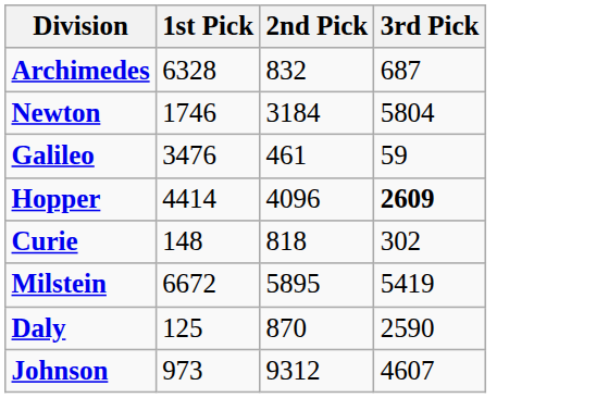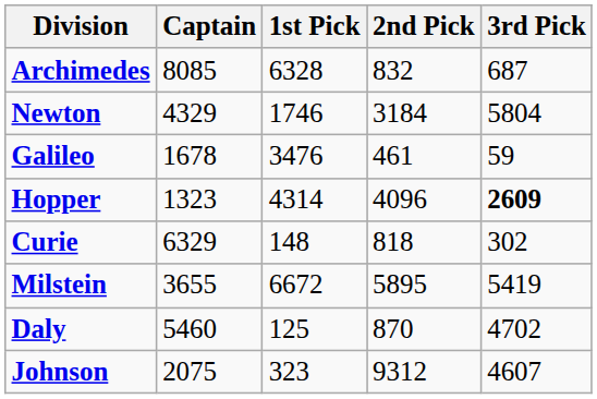+ column: Captain | 8085 | 4329 | 1678 | 1323 | 6329 | 3655 | 5460 | 2075
Hopper | 1st Pick: 4414 -> 4314
Daly | 3rd Pick: 2590 -> 4702
Johnson | 1st Pick: 973 -> 323
